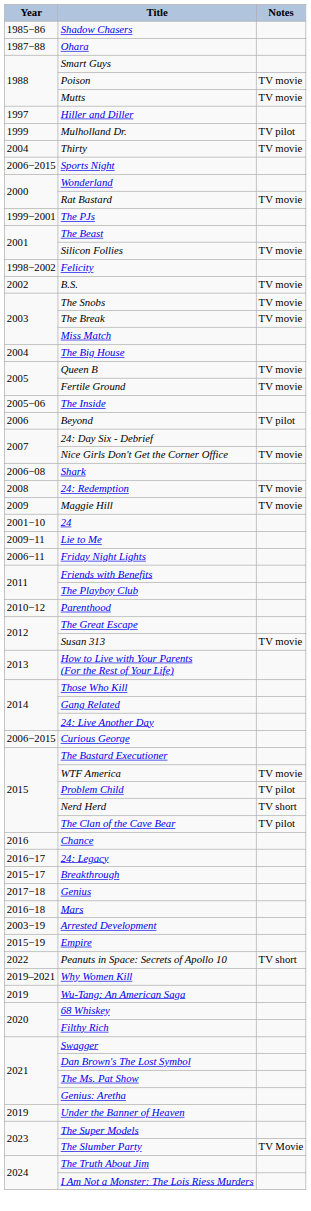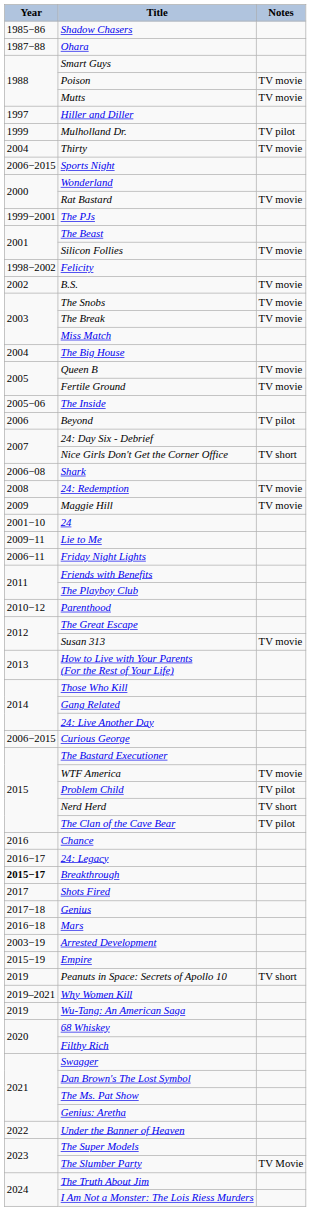Nice Girls Don't Get the Corner Office | Notes: TV movie -> TV short
Breakthrough | Year: normal -> bold
+ row: 2017 | Shots Fired
Peanuts in Space: Secrets of Apollo 10 | Year: 2022 -> 2019
Under the Banner of Heaven | Year: 2019 -> 2022
